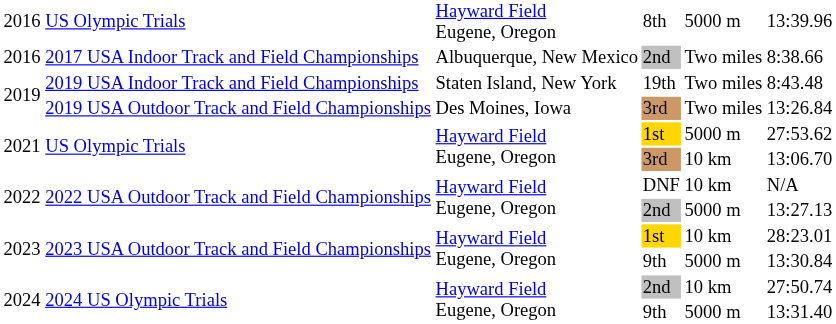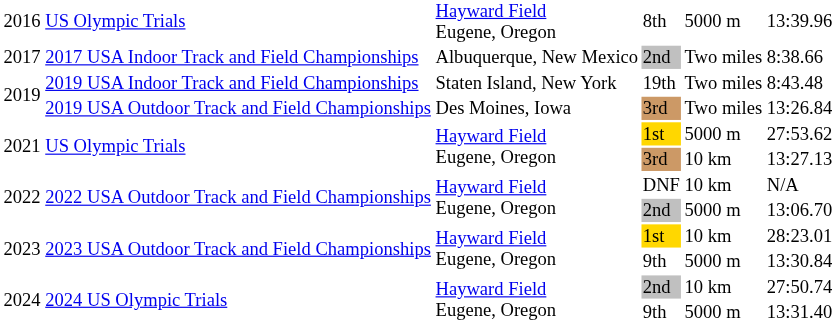2017 USA Indoor Track and Field Championships | column 1: 2016 -> 2017
US Olympic Trials / 3rd | column 6: 13:06.70 -> 13:27.13
2022 USA Outdoor Track and Field Championships / 2nd | column 6: 13:27.13 -> 13:06.70
